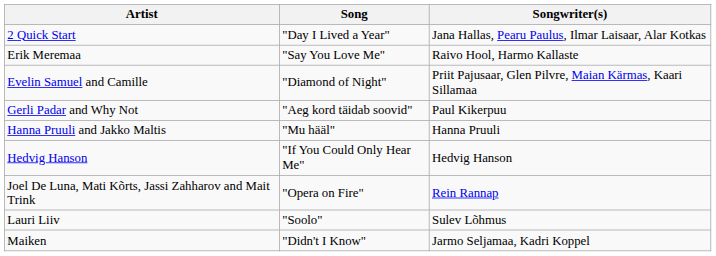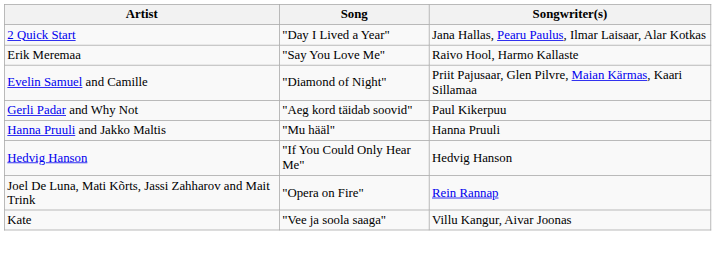+ row: Kate | "Vee ja soola saaga" | Villu Kangur, Aivar Joonas
- row: Lauri Liiv | "Soolo" | Sulev Lõhmus
- row: Maiken | "Didn't I Know" | Jarmo Seljamaa, Kadri Koppel
